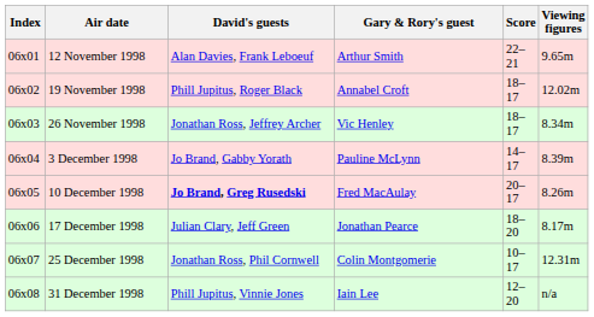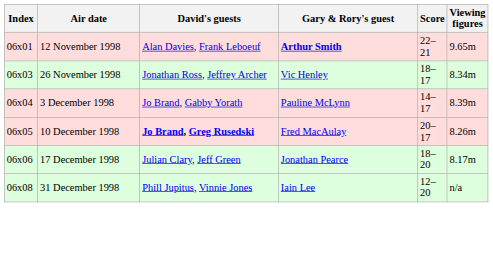12 November 1998 | Gary & Rory's guest: normal -> bold
- row: 06x02 | 19 November 1998 | Phill Jupitus, Roger Black | Annabel Croft | 18–17 | 12.02m
- row: 06x07 | 25 December 1998 | Jonathan Ross, Phil Cornwell | Colin Montgomerie | 10–17 | 12.31m
